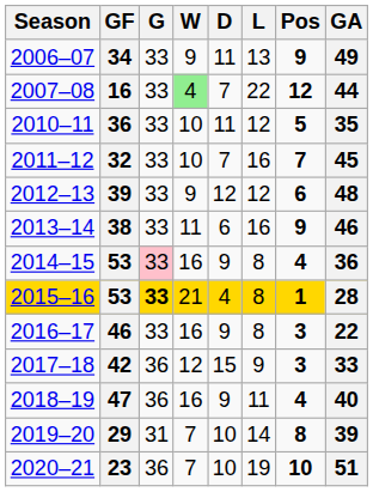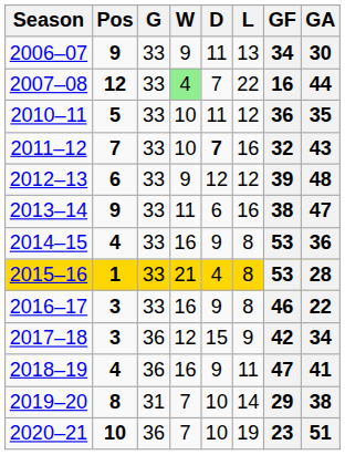columns swapped: Pos <-> GF
2006–07 | GA: 49 -> 30
2011–12 | D: normal -> bold
2011–12 | GA: 45 -> 43
2013–14 | GA: 46 -> 47
2014–15 | G: pink background -> no background
2015–16 | G: bold -> normal
2017–18 | GA: 33 -> 34
2018–19 | GA: 40 -> 41
2019–20 | GA: 39 -> 38
